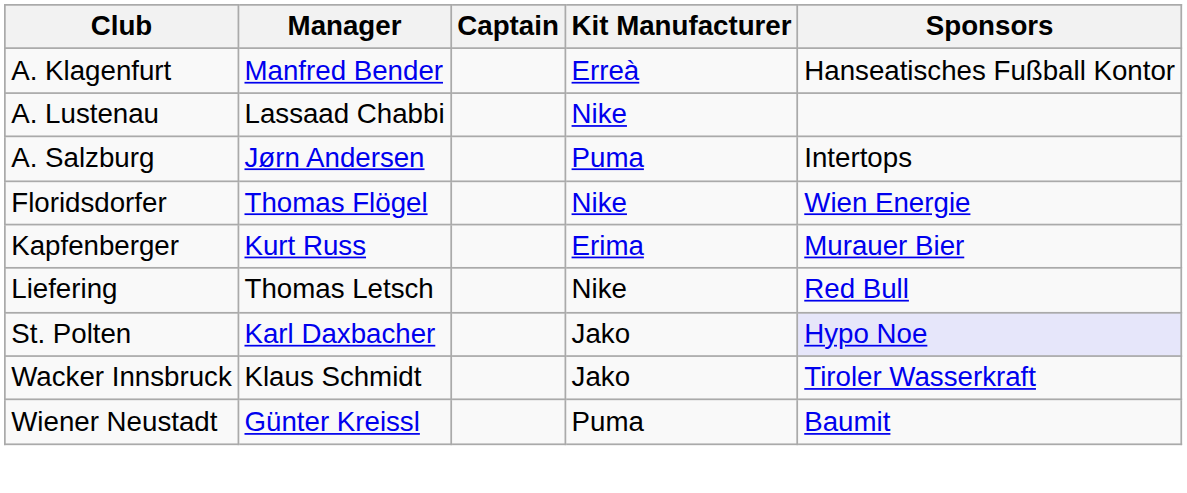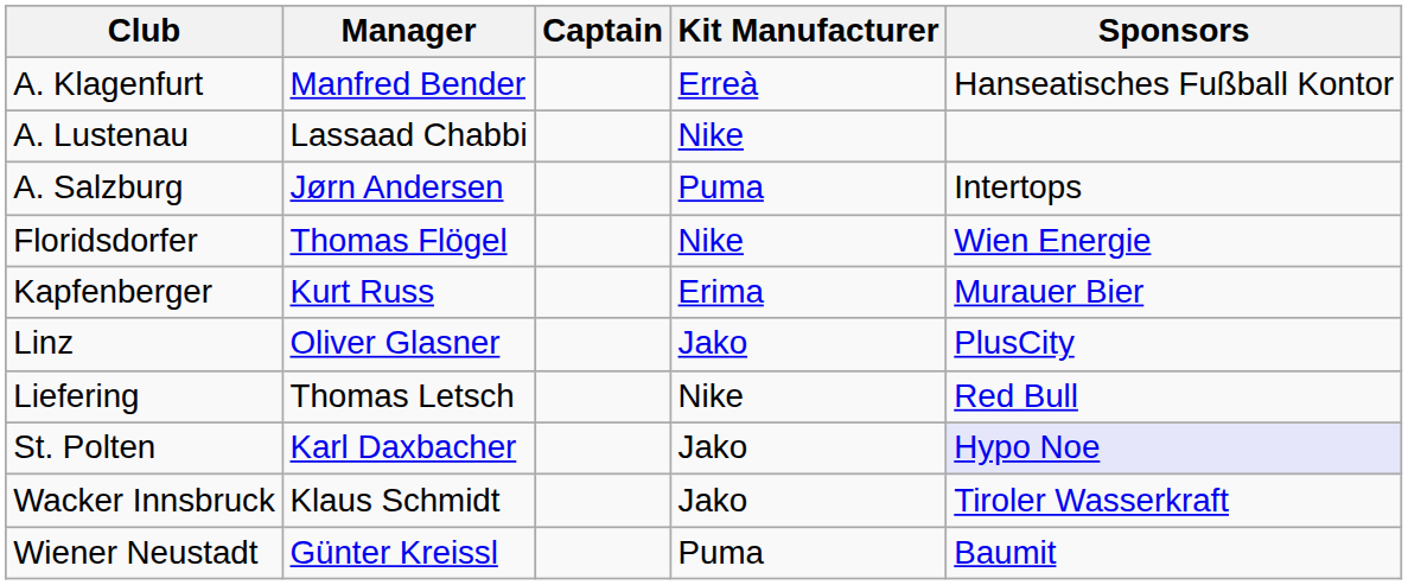+ row: Linz | Oliver Glasner | Jako | PlusCity
